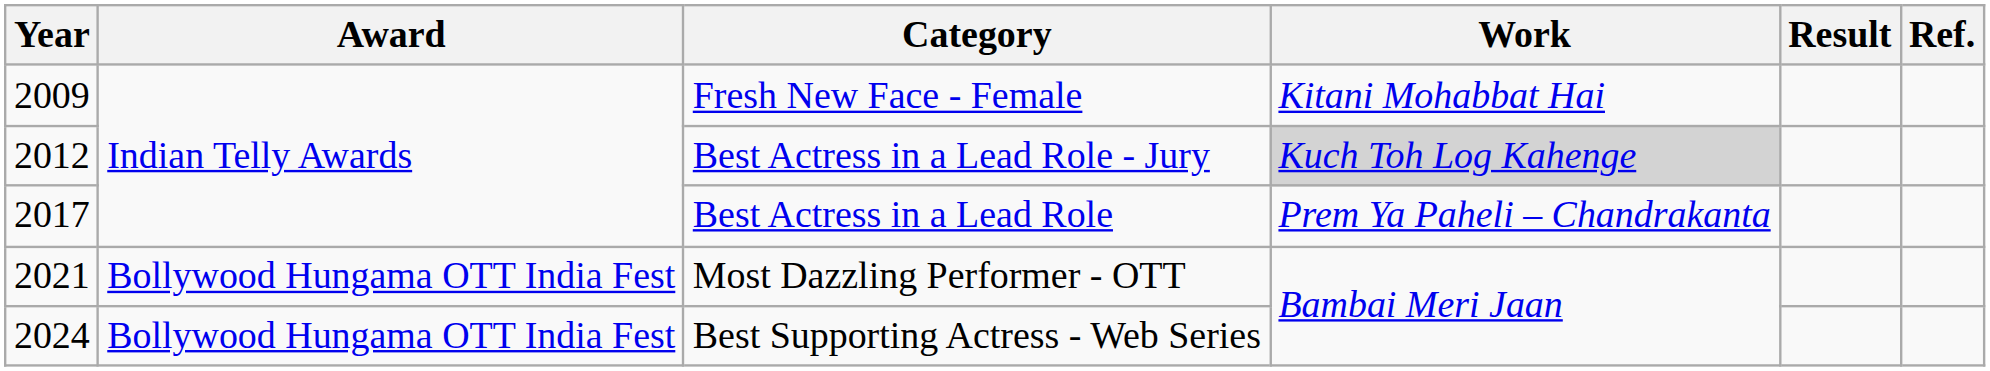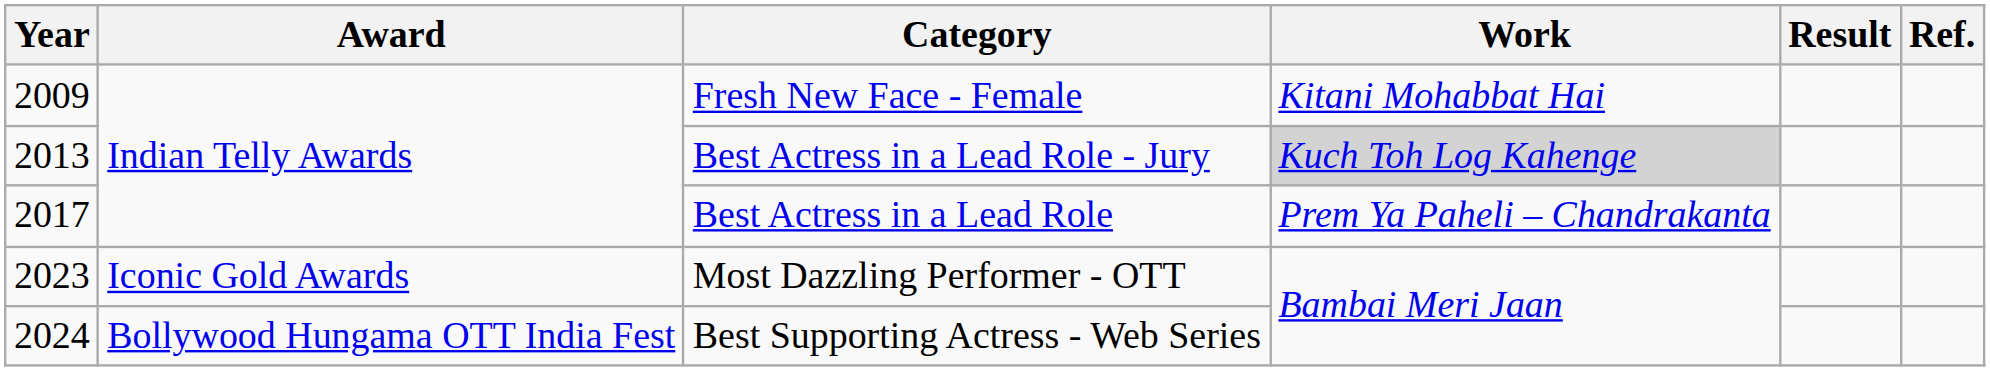Best Actress in a Lead Role - Jury | Year: 2012 -> 2013
Most Dazzling Performer - OTT | Year: 2021 -> 2023
Most Dazzling Performer - OTT | Award: Bollywood Hungama OTT India Fest -> Iconic Gold Awards
